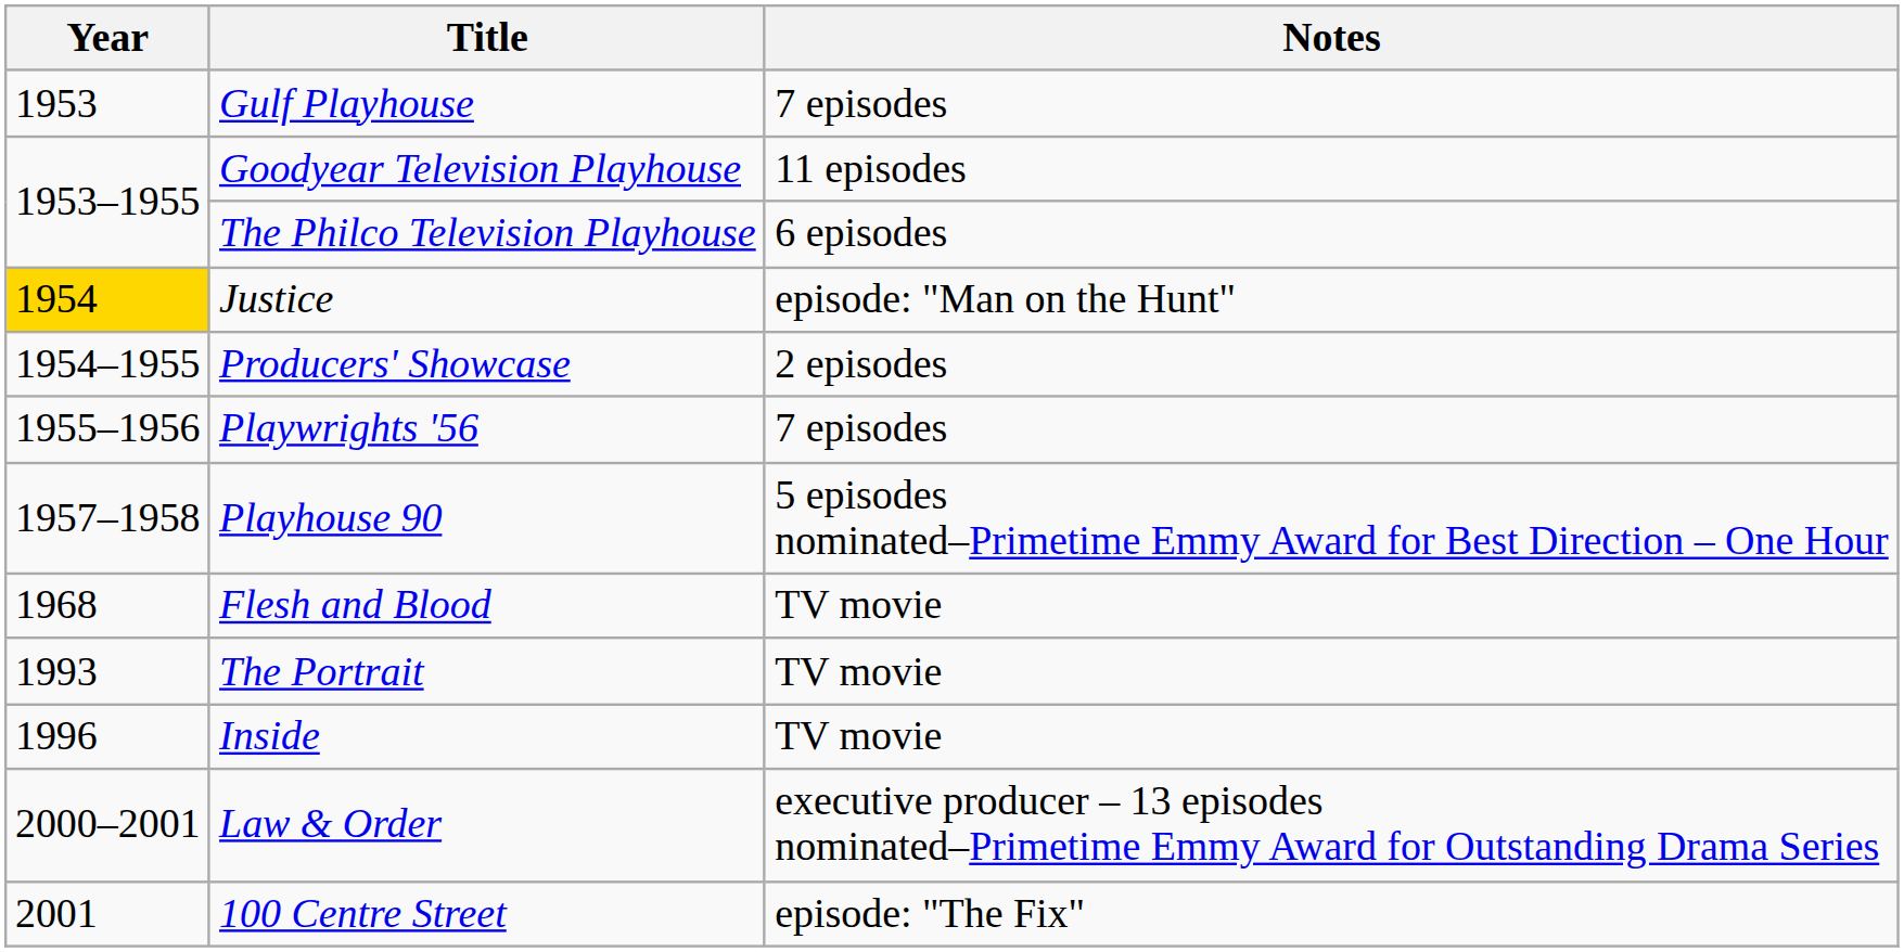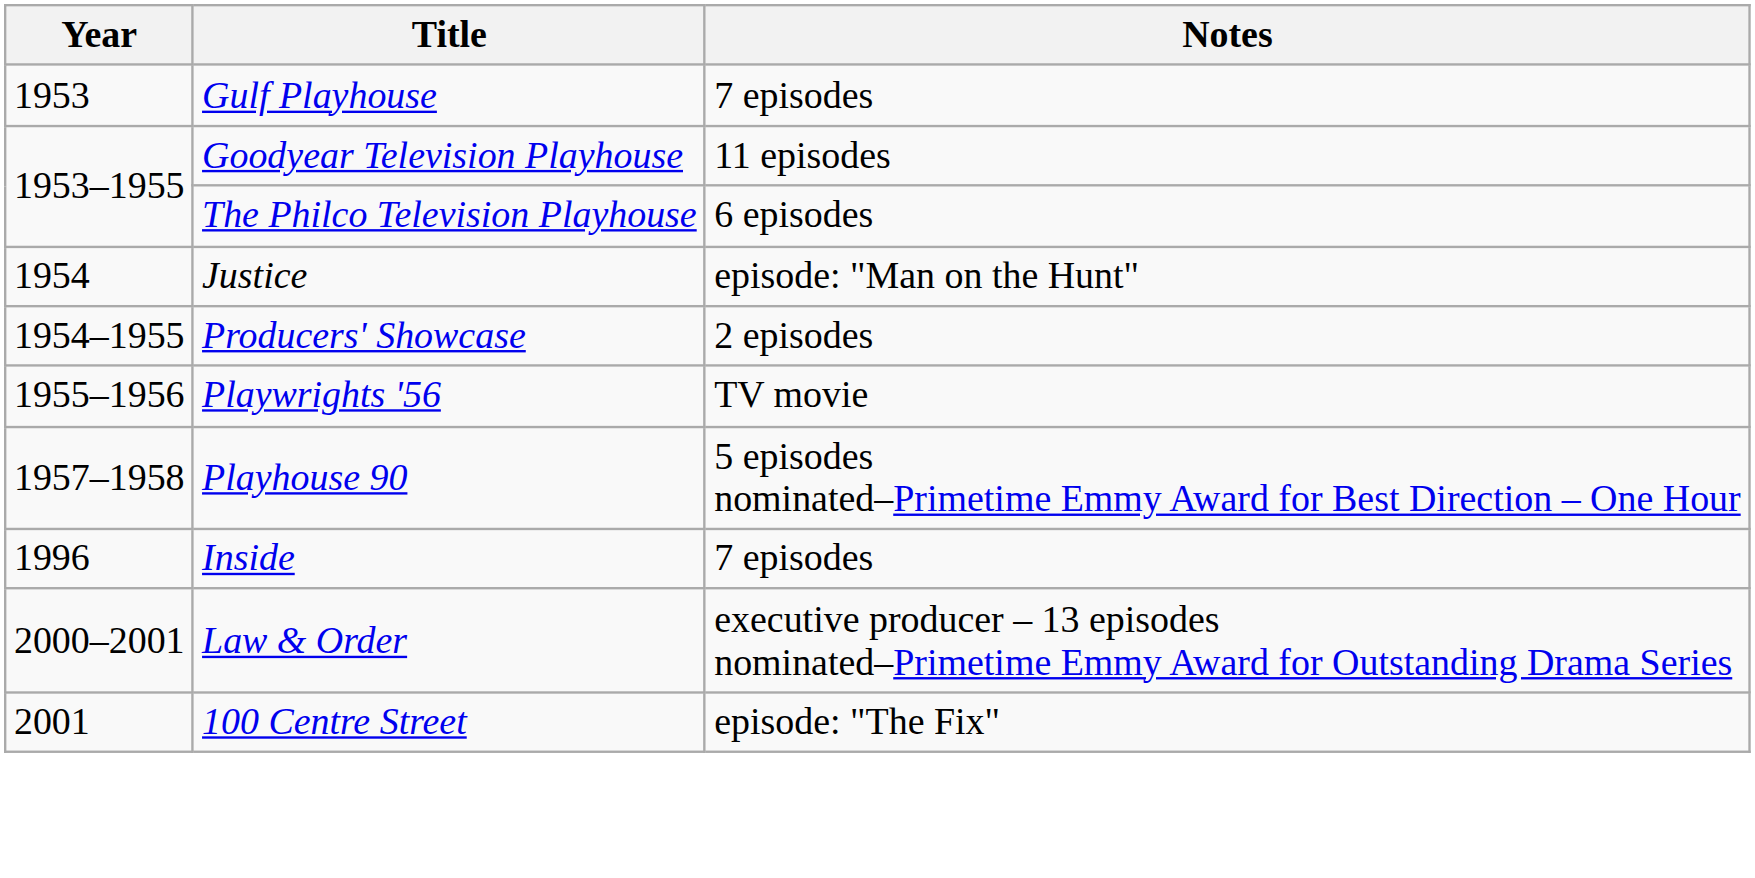Justice | Year: gold background -> no background
Playwrights '56 | Notes: 7 episodes -> TV movie
- row: 1968 | Flesh and Blood | TV movie
- row: 1993 | The Portrait | TV movie
Inside | Notes: TV movie -> 7 episodes
